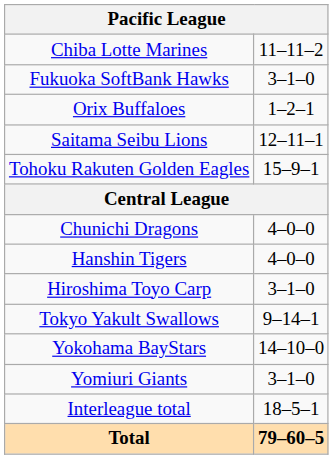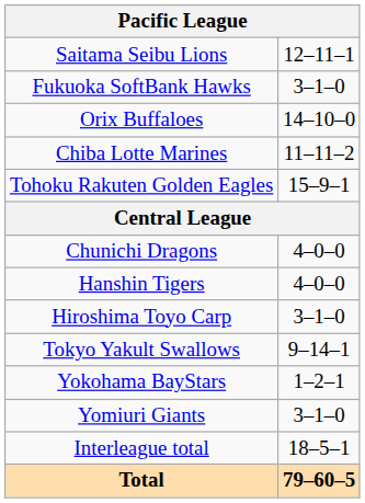rows swapped: Chiba Lotte Marines <-> Saitama Seibu Lions
Orix Buffaloes | column 2: 1–2–1 -> 14–10–0
Yokohama BayStars | column 2: 14–10–0 -> 1–2–1
